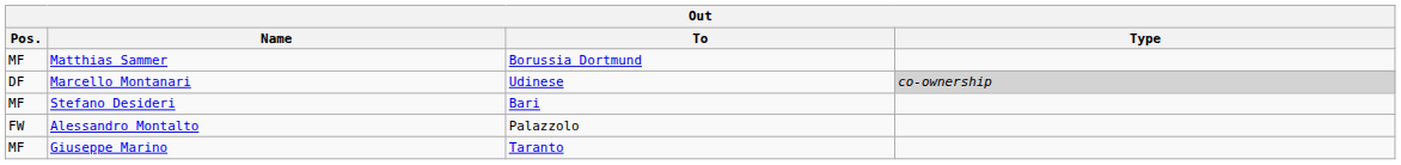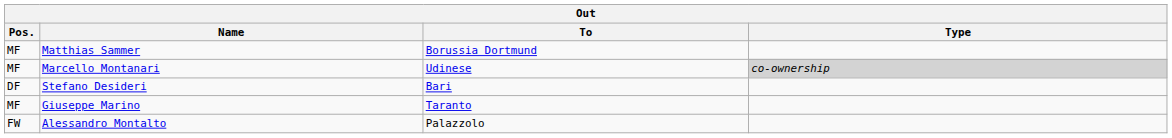Marcello Montanari | Pos.: DF -> MF
Stefano Desideri | Pos.: MF -> DF
rows swapped: Giuseppe Marino <-> Alessandro Montalto
